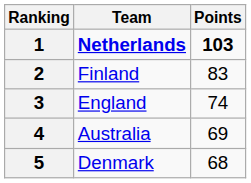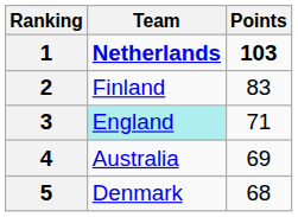3 | Team: no background -> paleturquoise background
3 | Points: 74 -> 71
